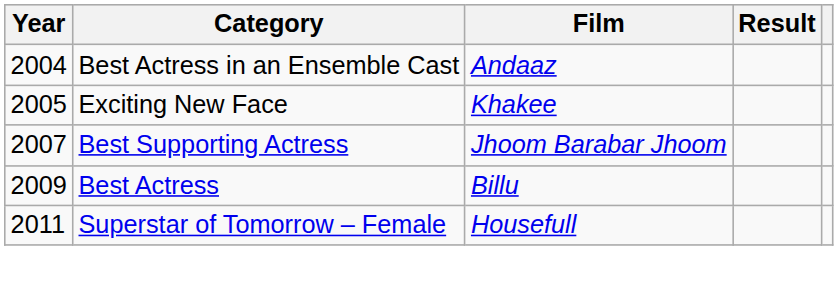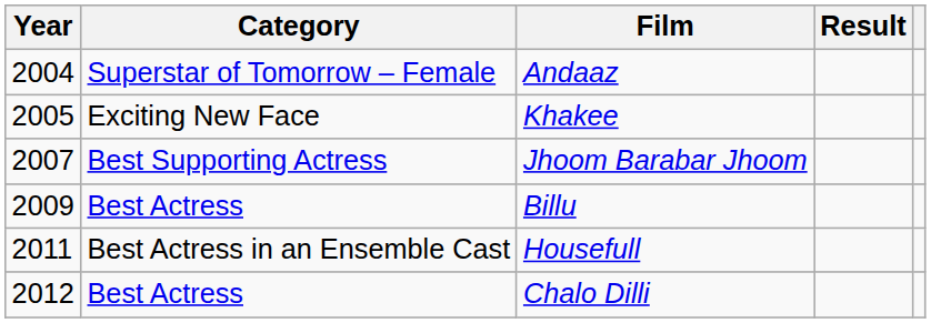Andaaz | Category: Best Actress in an Ensemble Cast -> Superstar of Tomorrow – Female
Housefull | Category: Superstar of Tomorrow – Female -> Best Actress in an Ensemble Cast
+ row: 2012 | Best Actress | Chalo Dilli
